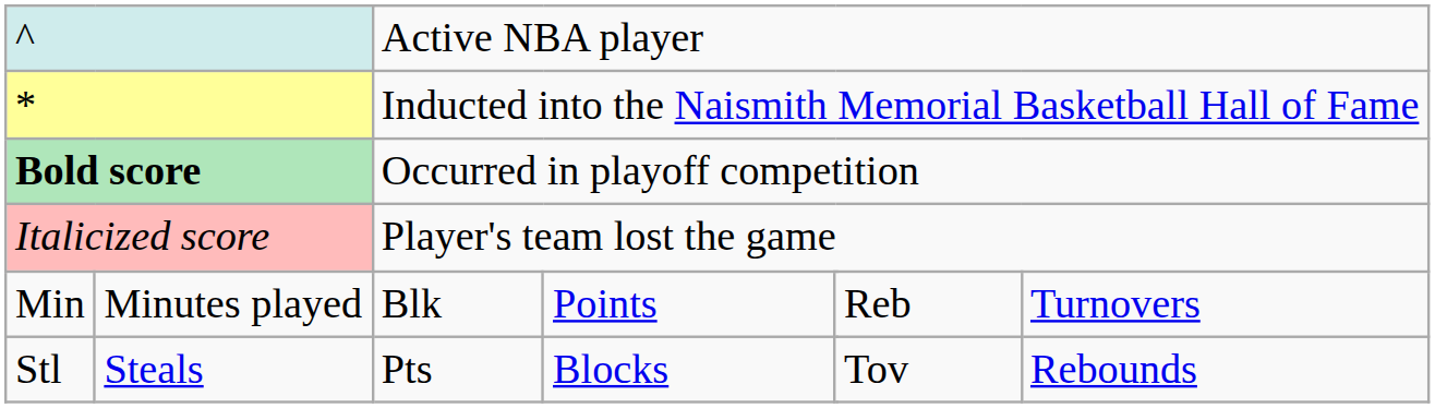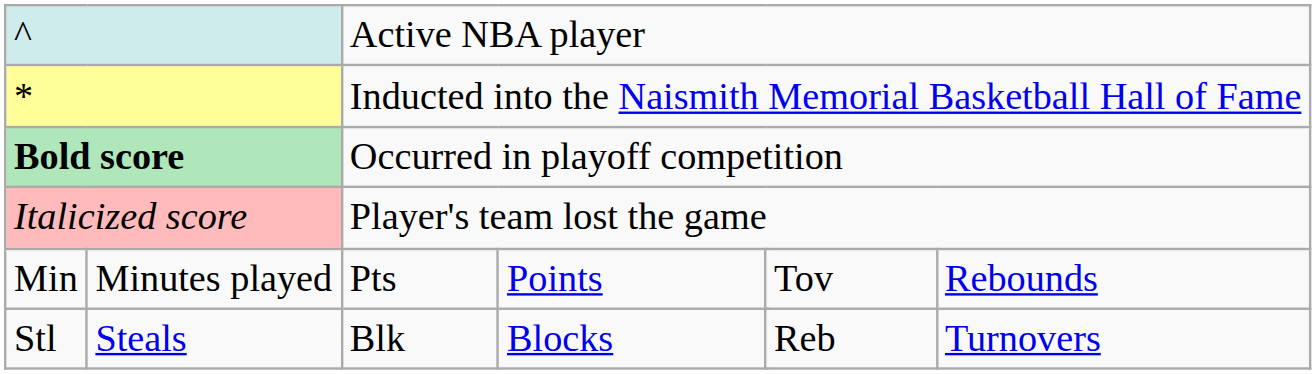Min | column 4: Blk -> Pts
Min | column 7: Reb -> Tov
Min | column 8: Turnovers -> Rebounds
Stl | column 4: Pts -> Blk
Stl | column 7: Tov -> Reb
Stl | column 8: Rebounds -> Turnovers
